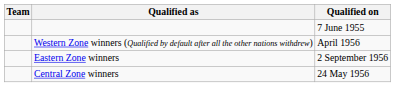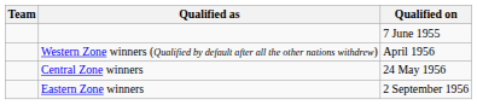rows swapped: Central Zone winners <-> Eastern Zone winners
